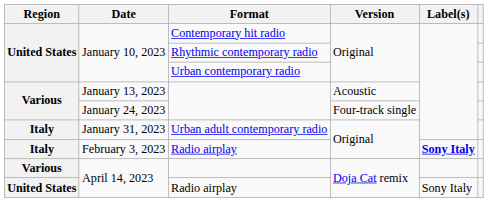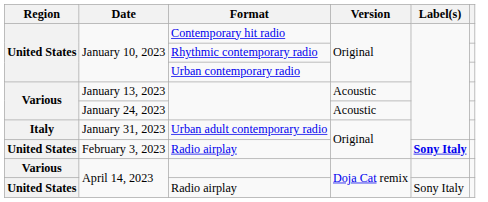January 24, 2023 | Version: Four-track single -> Acoustic
February 3, 2023 | Region: Italy -> United States
